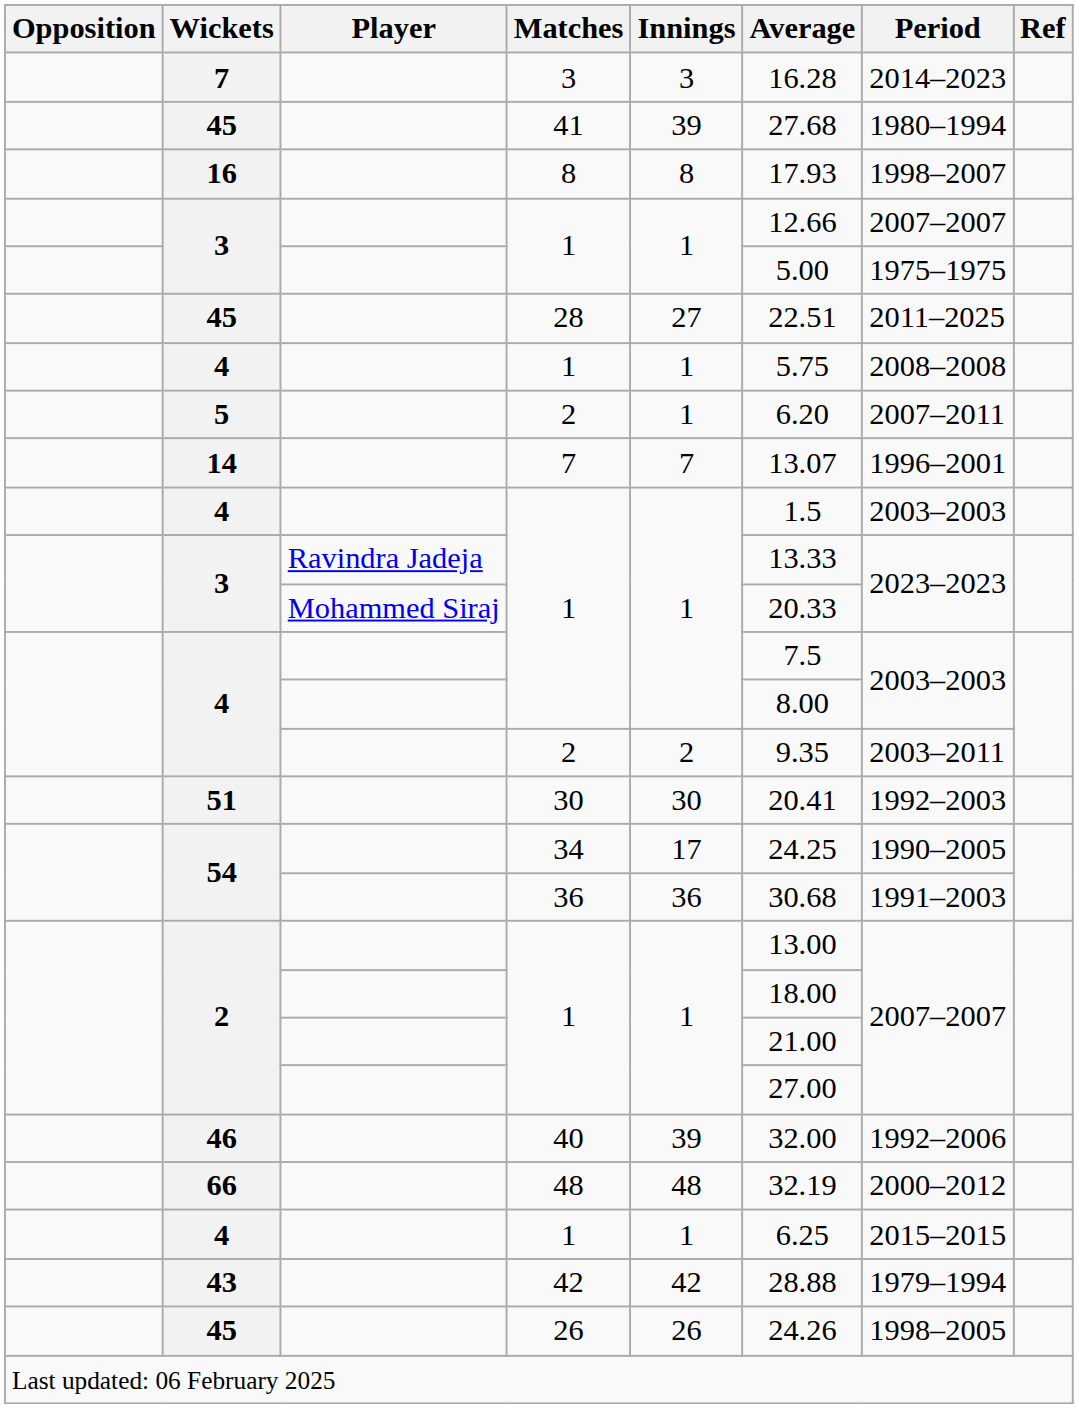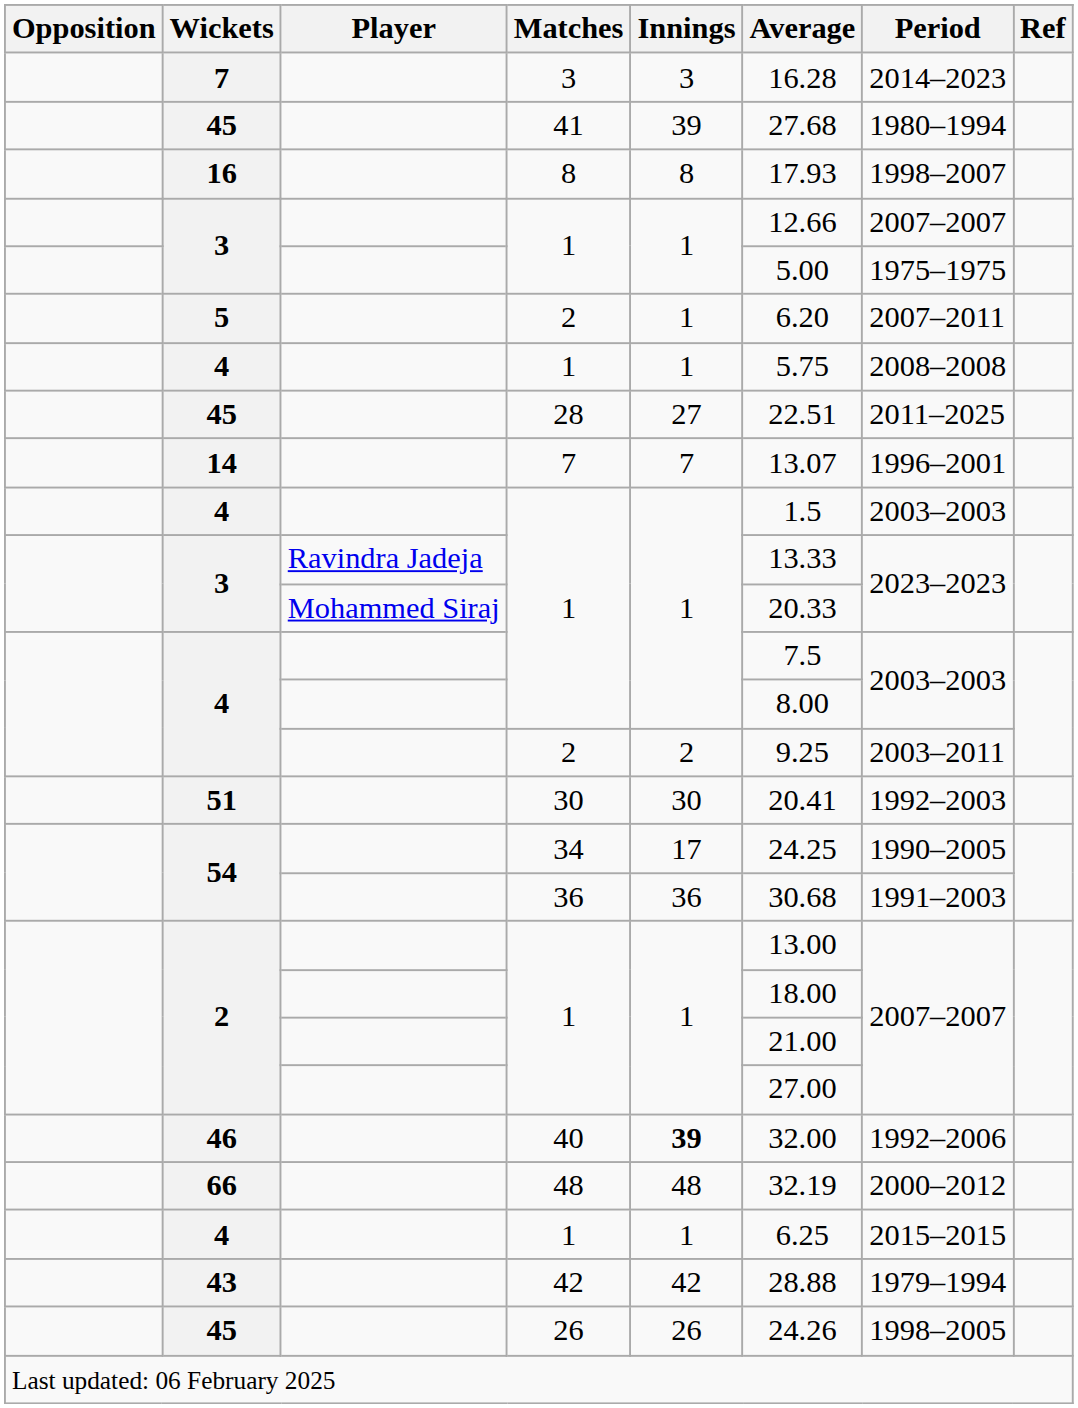rows swapped: 28 <-> 5 / 2
4 / 2 | Average: 9.35 -> 9.25
40 | Innings: normal -> bold
